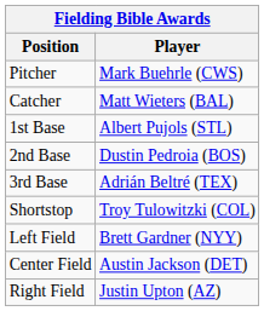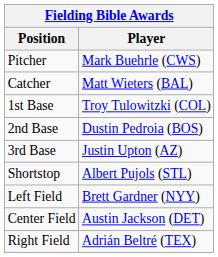1st Base | Player: Albert Pujols (STL) -> Troy Tulowitzki (COL)
3rd Base | Player: Adrián Beltré (TEX) -> Justin Upton (AZ)
Shortstop | Player: Troy Tulowitzki (COL) -> Albert Pujols (STL)
Right Field | Player: Justin Upton (AZ) -> Adrián Beltré (TEX)
